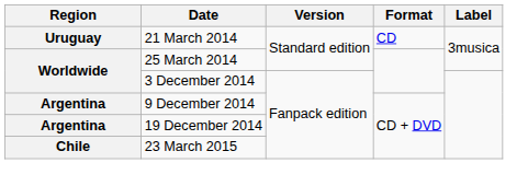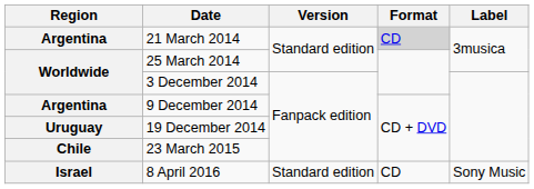21 March 2014 | Region: Uruguay -> Argentina
21 March 2014 | Format: no background -> lightgrey background
19 December 2014 | Region: Argentina -> Uruguay
+ row: Israel | 8 April 2016 | Standard edition | CD | Sony Music
